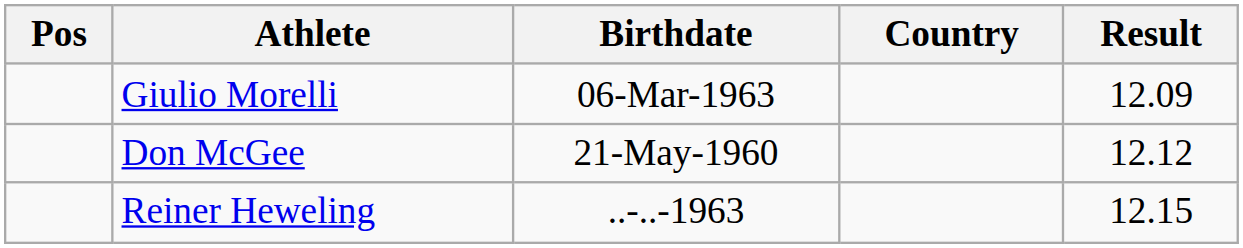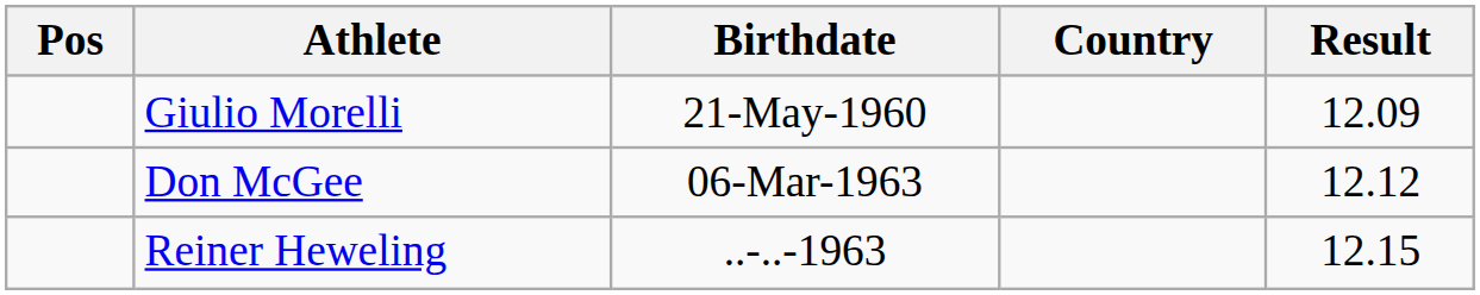Giulio Morelli | Birthdate: 06-Mar-1963 -> 21-May-1960
Don McGee | Birthdate: 21-May-1960 -> 06-Mar-1963
